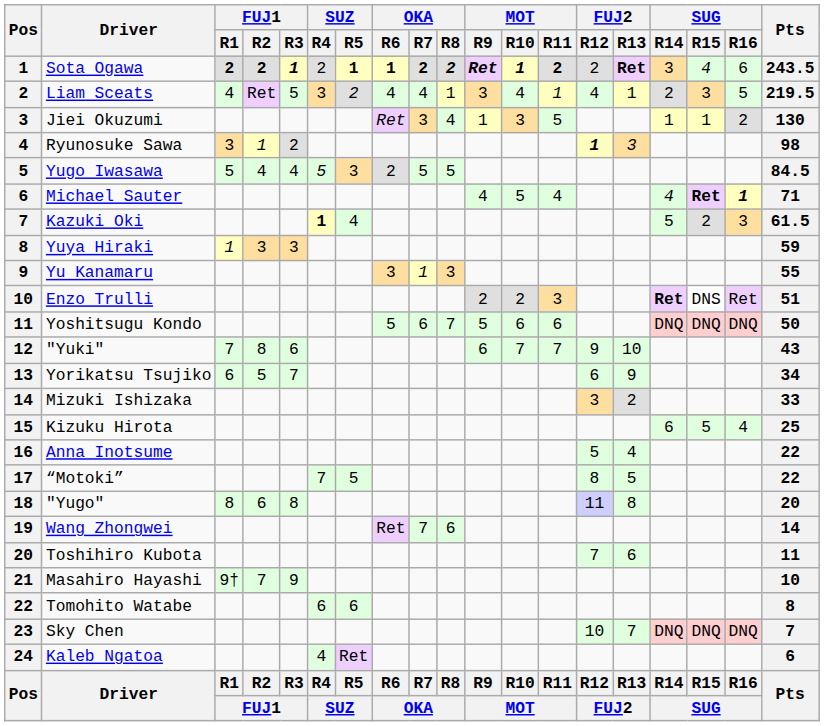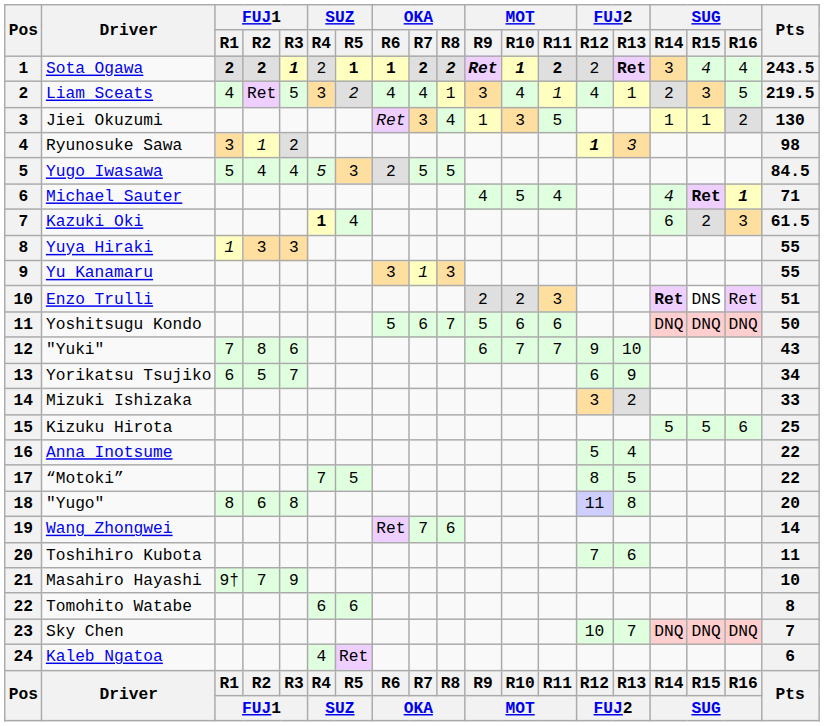Sota Ogawa | SUG / R16: 6 -> 4
Kazuki Oki | SUG / R14: 5 -> 6
Yuya Hiraki | Pts: 59 -> 55
Kizuku Hirota | SUG / R14: 6 -> 5
Kizuku Hirota | SUG / R16: 4 -> 6
